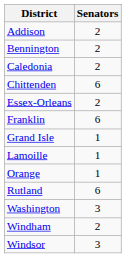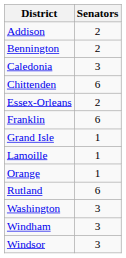Caledonia | Senators: 2 -> 3
Windham | Senators: 2 -> 3
